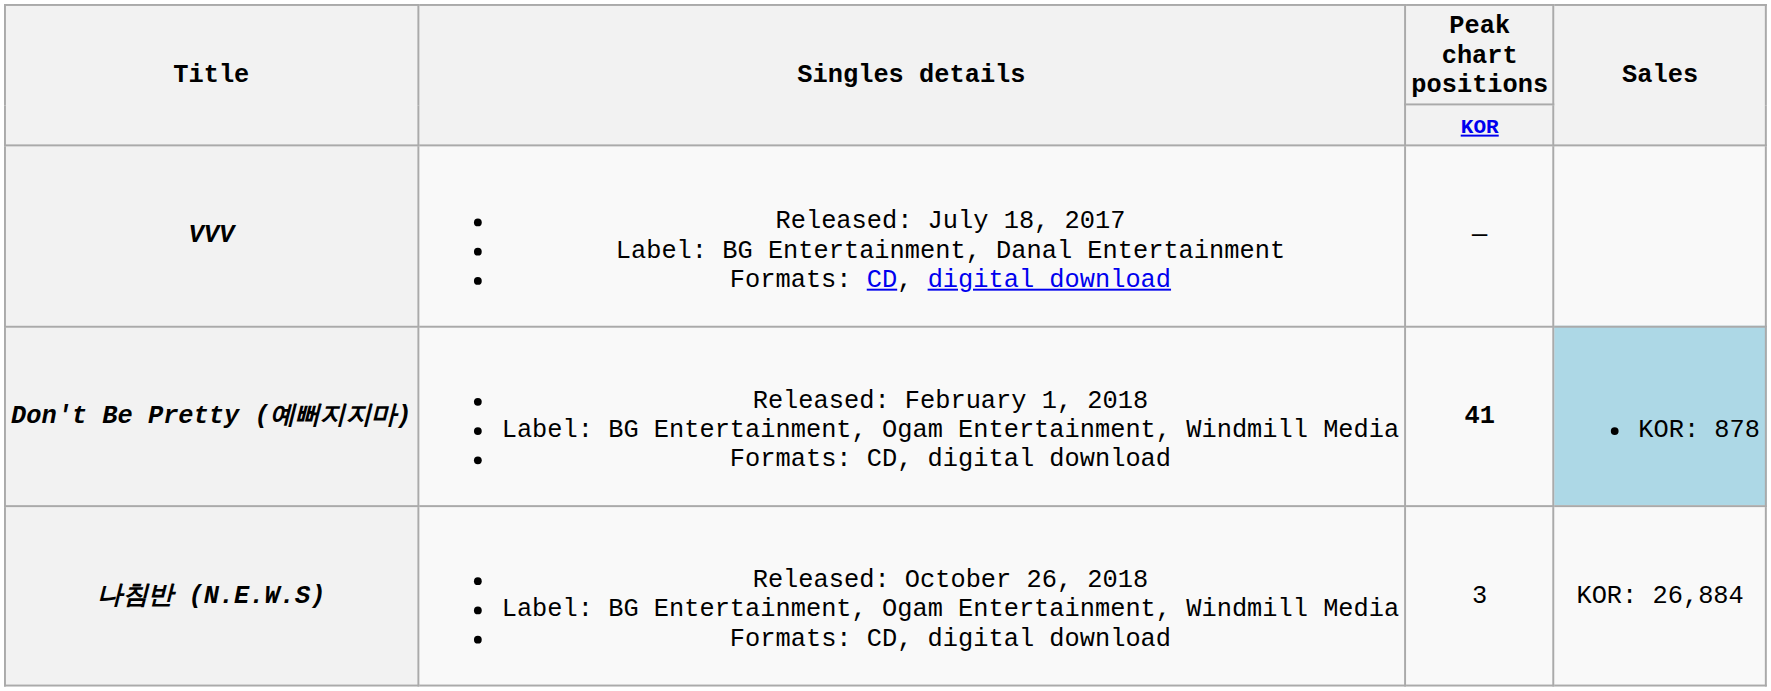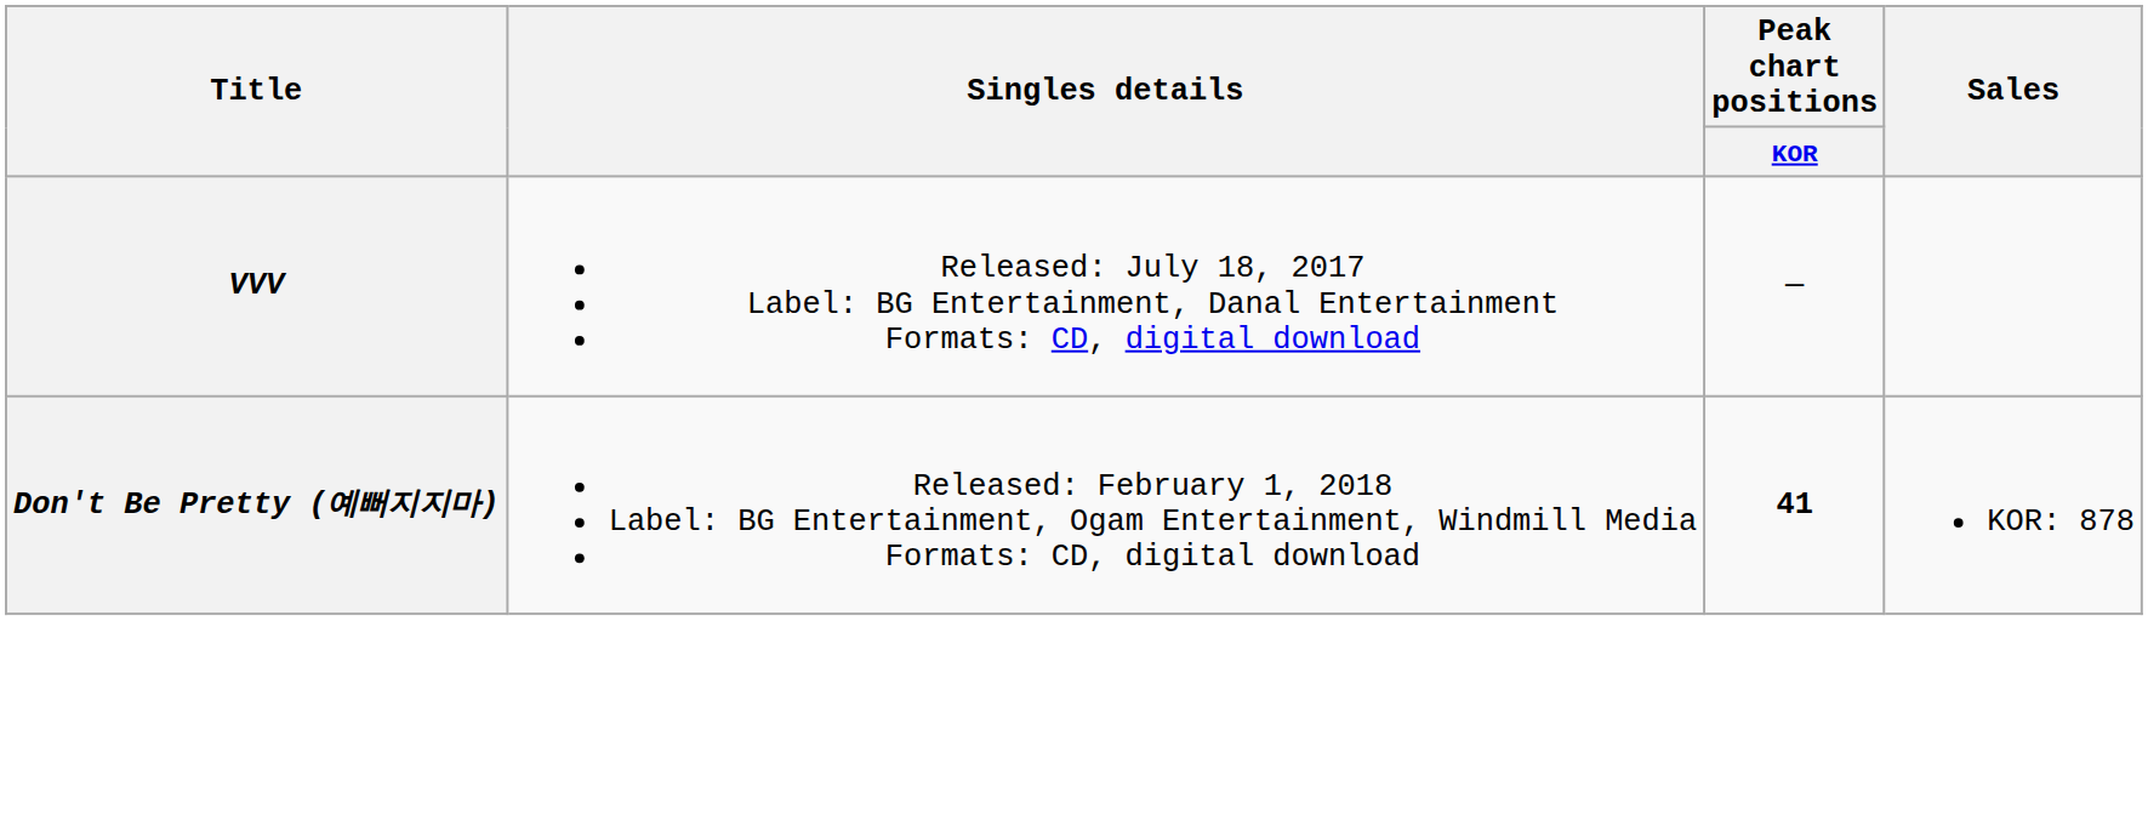Don't Be Pretty (예뻐지지마) | Sales: lightblue background -> no background
- row: 나침반 (N.E.W.S) | Released: October 26, 2018 Label: BG Entertainment, Ogam Entertainment, Windmill Media Formats: CD, digital download | 3 | KOR: 26,884
